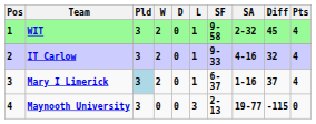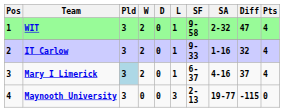WIT | Diff: 45 -> 47
IT Carlow | SA: 4-16 -> 1-16
Mary I Limerick | SA: 1-16 -> 4-16
